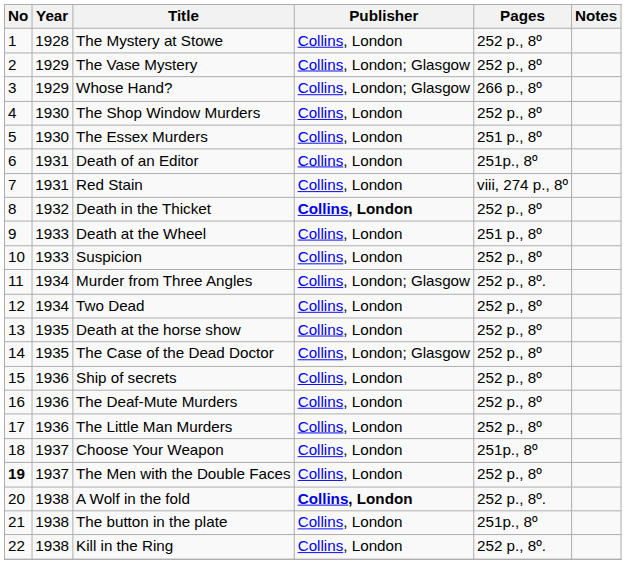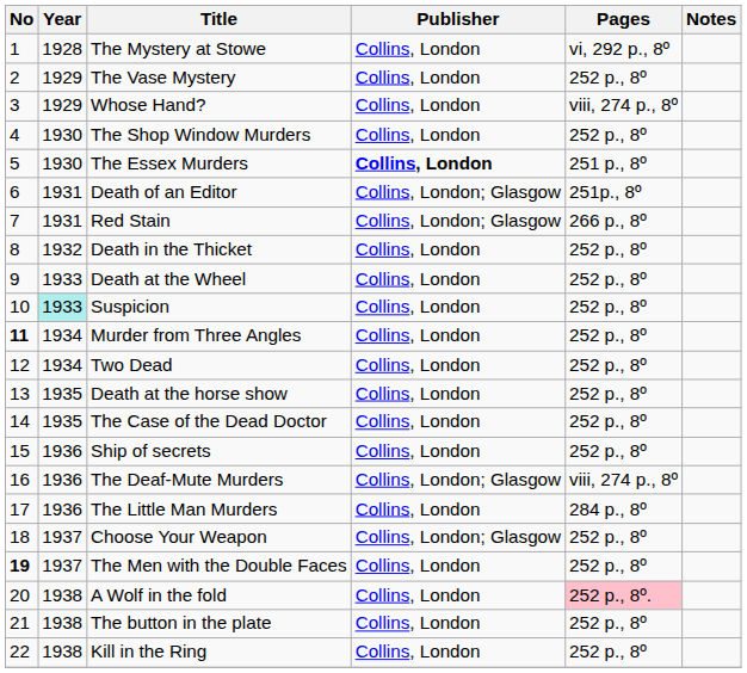The Mystery at Stowe | Pages: 252 p., 8º -> vi, 292 p., 8º
The Vase Mystery | Publisher: Collins, London; Glasgow -> Collins, London
Whose Hand? | Publisher: Collins, London; Glasgow -> Collins, London
Whose Hand? | Pages: 266 p., 8º -> viii, 274 p., 8º
The Essex Murders | Publisher: normal -> bold
Death of an Editor | Publisher: Collins, London -> Collins, London; Glasgow
Red Stain | Publisher: Collins, London -> Collins, London; Glasgow
Red Stain | Pages: viii, 274 p., 8º -> 266 p., 8º
Death in the Thicket | Publisher: bold -> normal
Death at the Wheel | Pages: 251 p., 8º -> 252 p., 8º
Suspicion | Year: no background -> paleturquoise background
Murder from Three Angles | No: normal -> bold
Murder from Three Angles | Publisher: Collins, London; Glasgow -> Collins, London
Murder from Three Angles | Pages: 252 p., 8º. -> 252 p., 8º
The Case of the Dead Doctor | Publisher: Collins, London; Glasgow -> Collins, London
The Deaf-Mute Murders | Publisher: Collins, London -> Collins, London; Glasgow
The Deaf-Mute Murders | Pages: 252 p., 8º -> viii, 274 p., 8º
The Little Man Murders | Pages: 252 p., 8º -> 284 p., 8º
Choose Your Weapon | Publisher: Collins, London -> Collins, London; Glasgow
Choose Your Weapon | Pages: 251p., 8º -> 252 p., 8º
A Wolf in the fold | Publisher: bold -> normal
A Wolf in the fold | Pages: no background -> pink background
The button in the plate | Pages: 251p., 8º -> 252 p., 8º
Kill in the Ring | Pages: 252 p., 8º. -> 252 p., 8º
